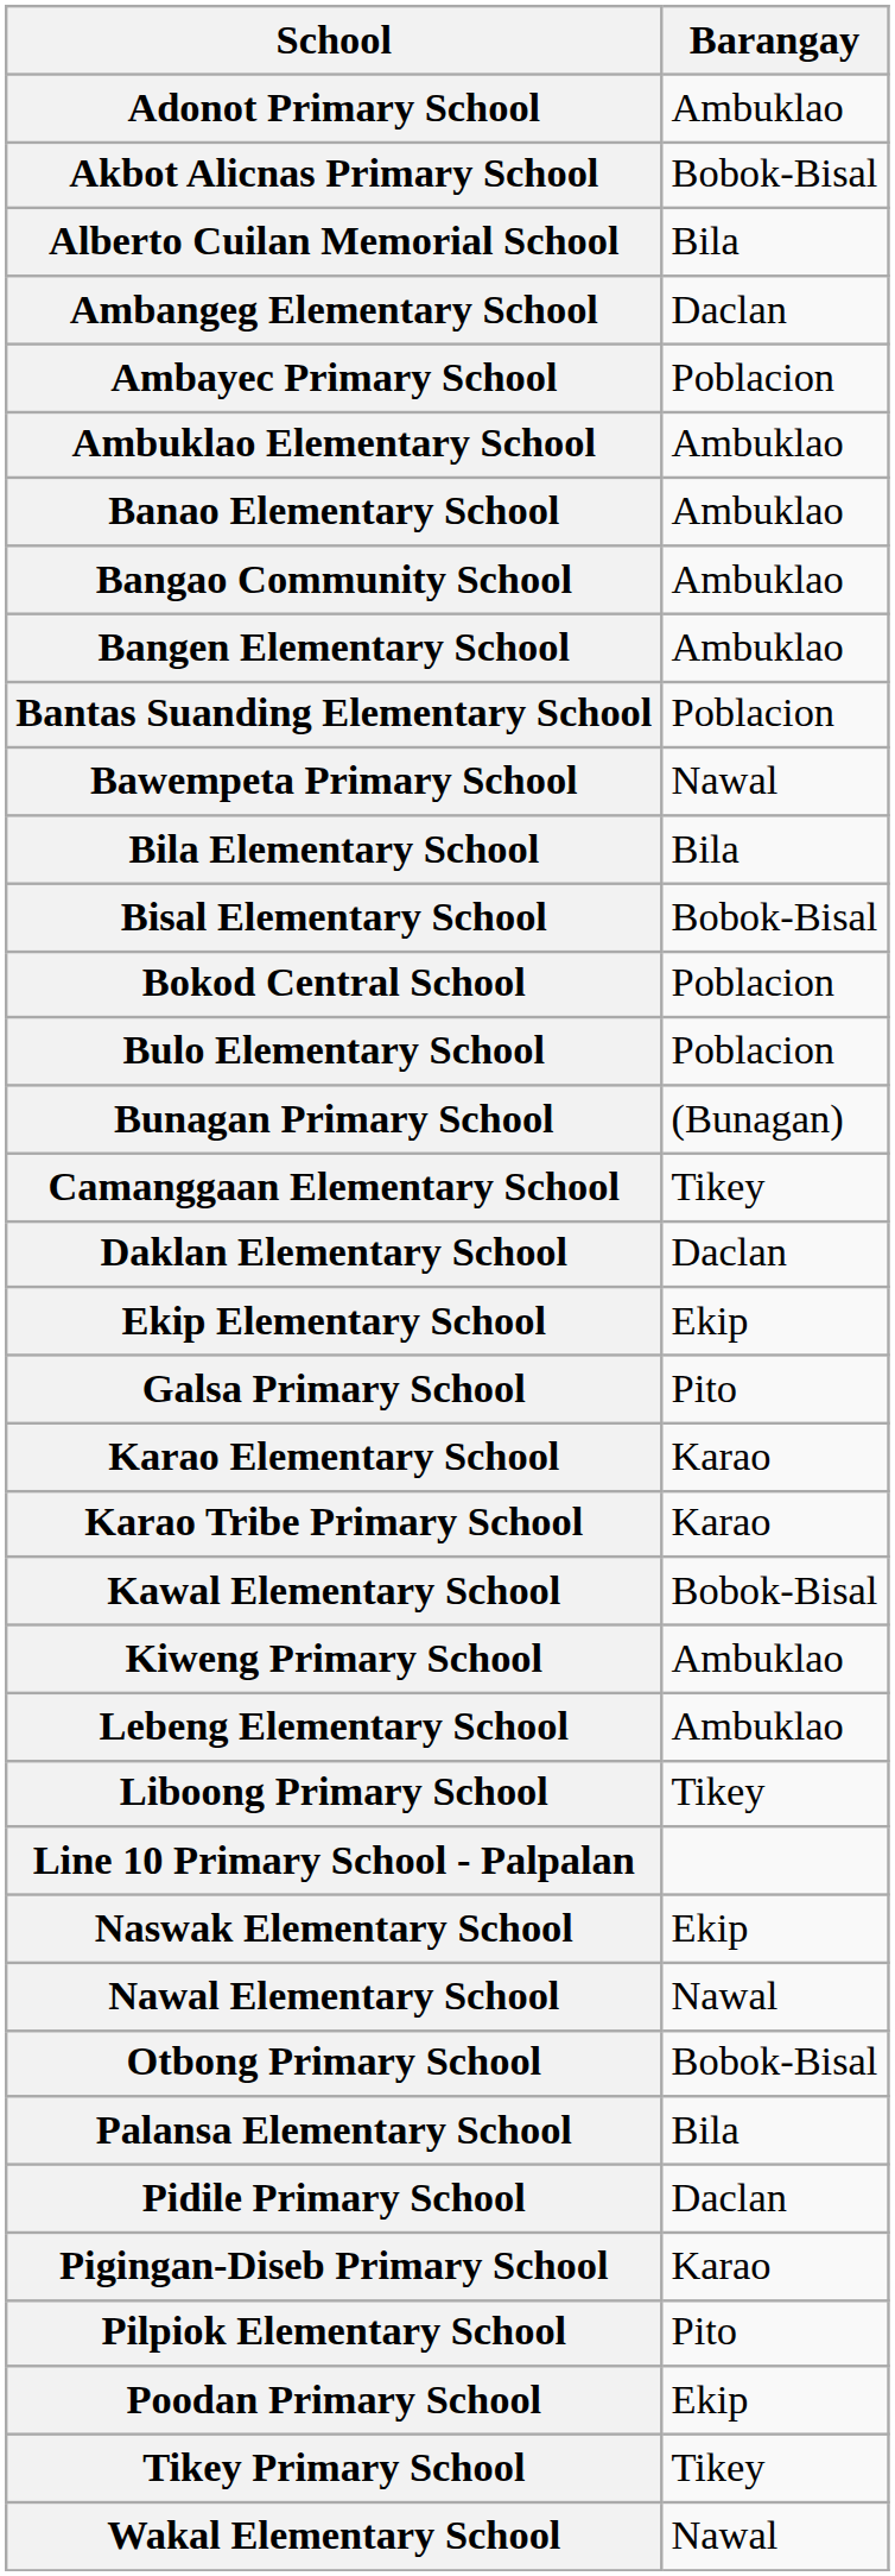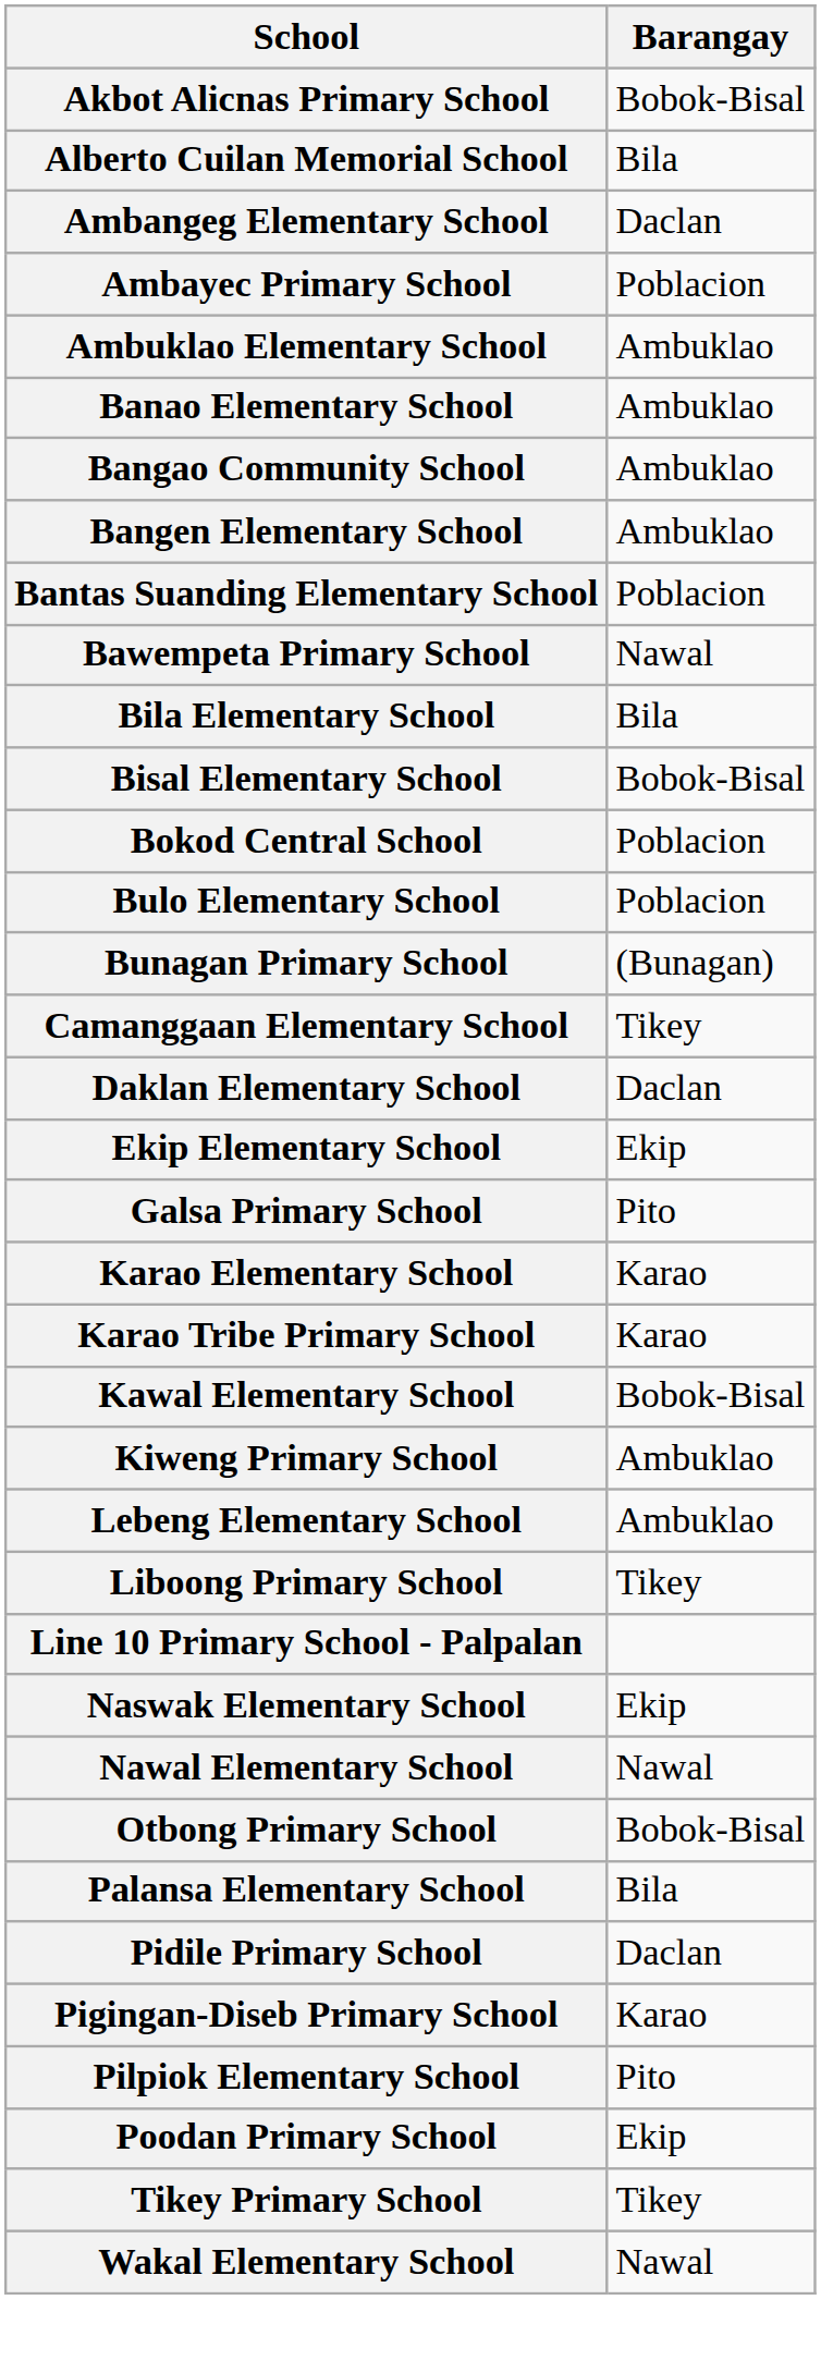- row: Adonot Primary School | Ambuklao
